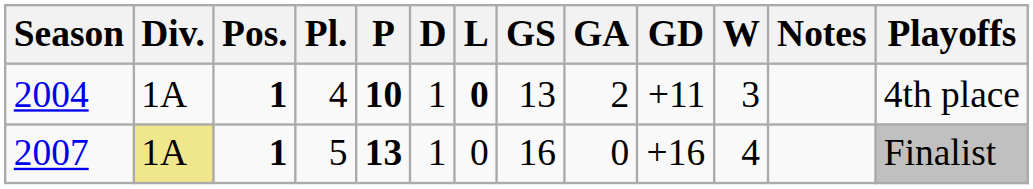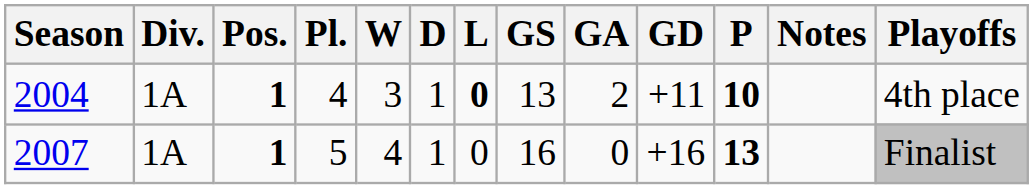columns swapped: W <-> P
2007 | Div.: khaki background -> no background
